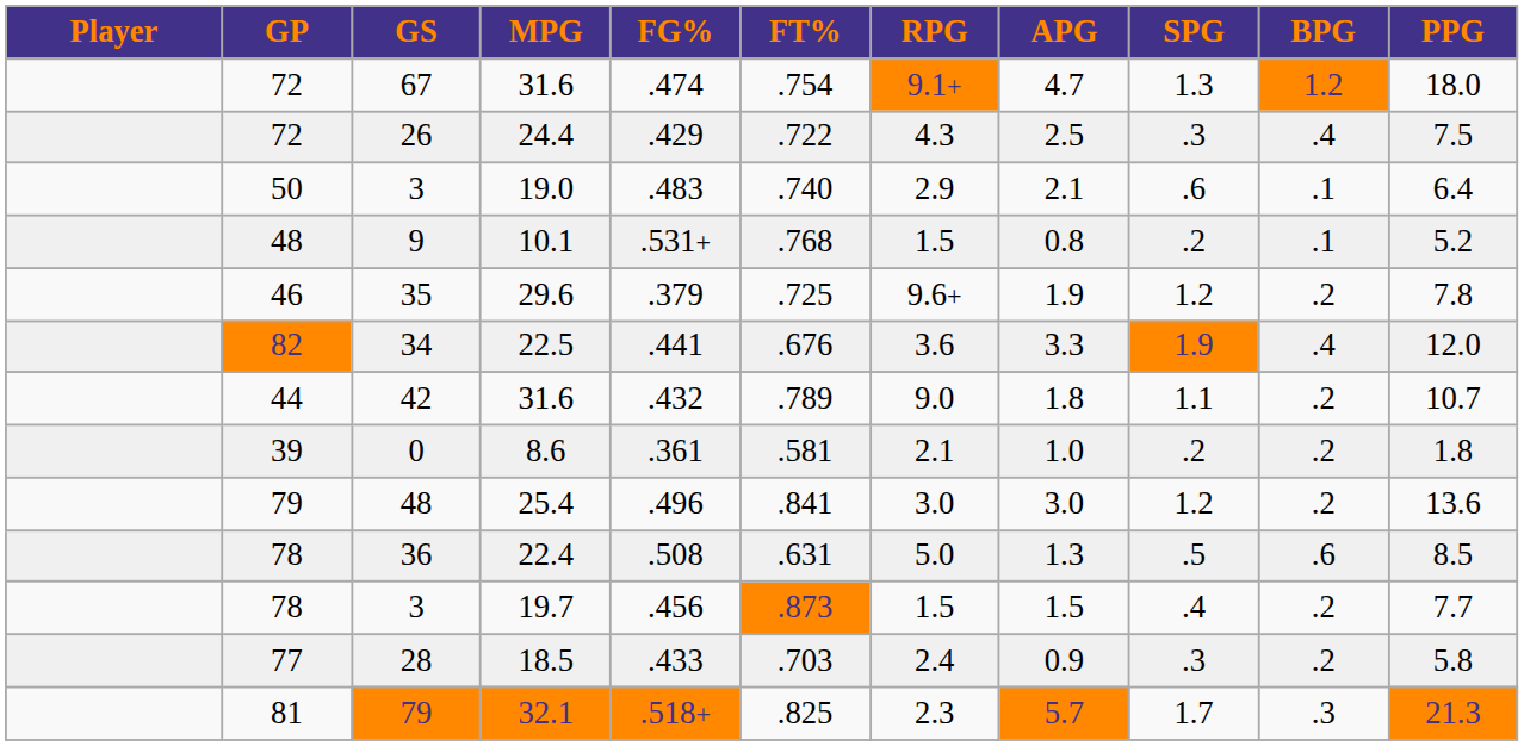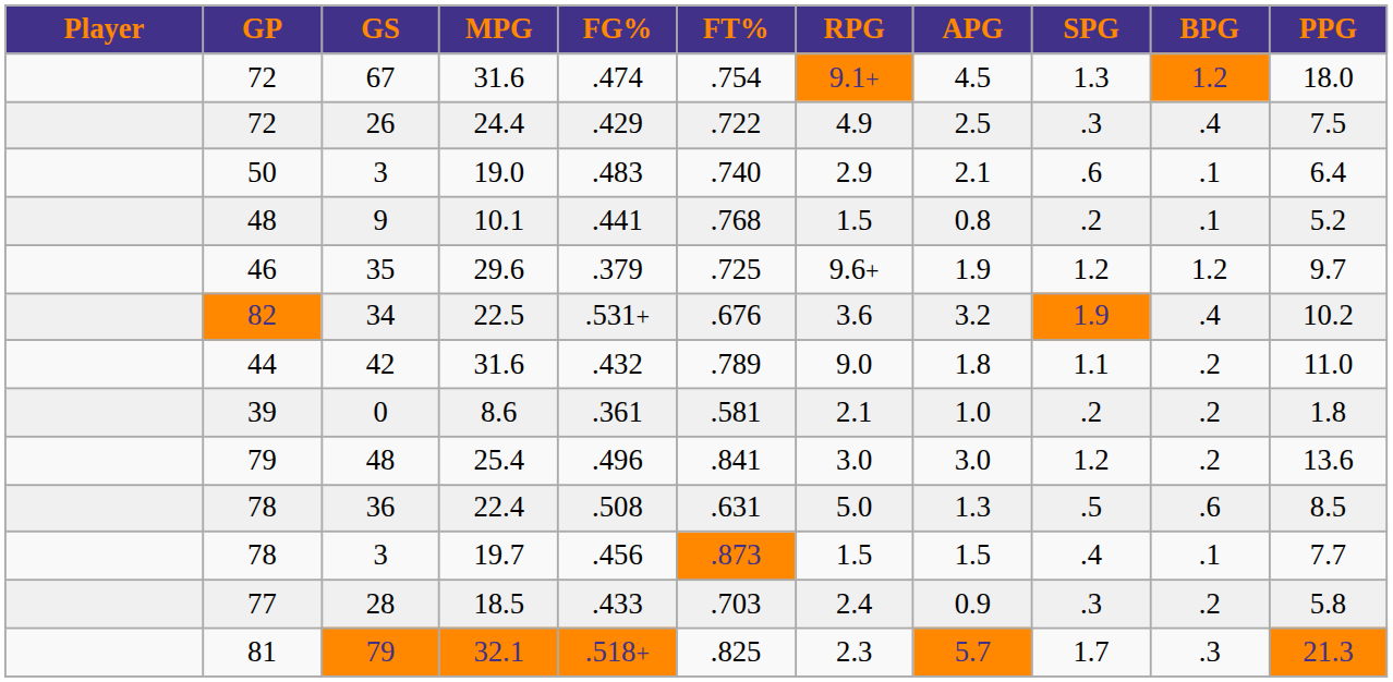67 | APG: 4.7 -> 4.5
26 | RPG: 4.3 -> 4.9
9 | FG%: .531+ -> .441
35 | BPG: .2 -> 1.2
35 | PPG: 7.8 -> 9.7
34 | FG%: .441 -> .531+
34 | APG: 3.3 -> 3.2
34 | PPG: 12.0 -> 10.2
42 | PPG: 10.7 -> 11.0
3 / 19.7 | BPG: .2 -> .1
